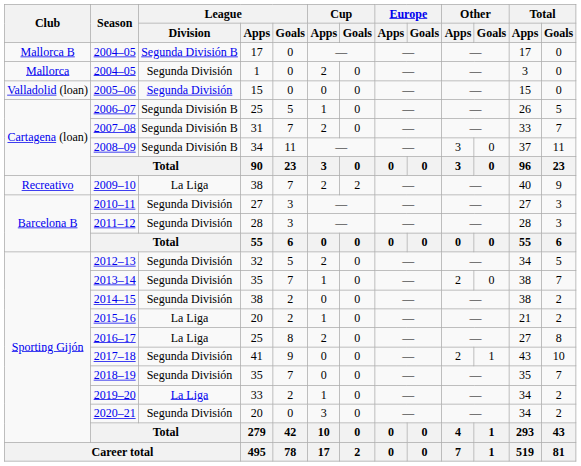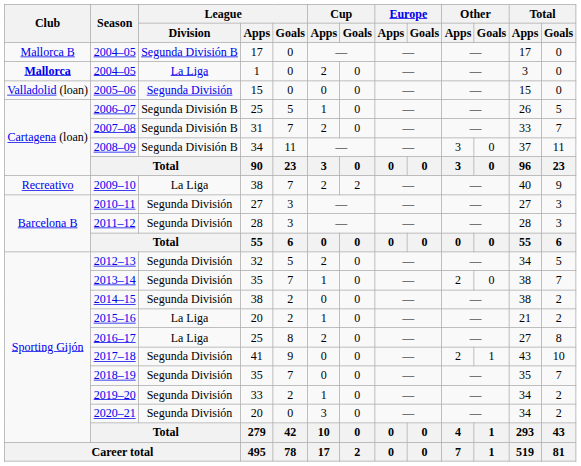2004–05 / 1 | Club: normal -> bold
2004–05 / 1 | League / Division: Segunda División -> La Liga
2019–20 | League / Division: La Liga -> Segunda División
